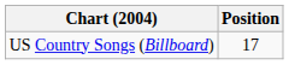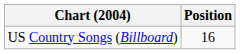US Country Songs (Billboard) | Position: 17 -> 16
